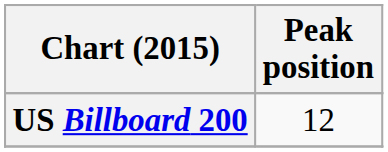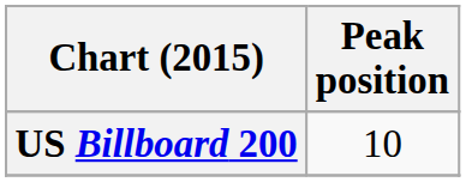US Billboard 200 | Peak position: 12 -> 10
